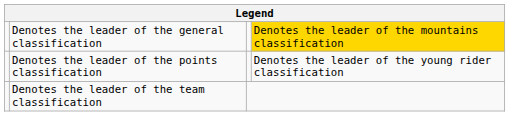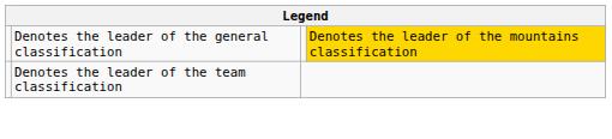- row: Denotes the leader of the points classification | Denotes the leader of the young rider classification
